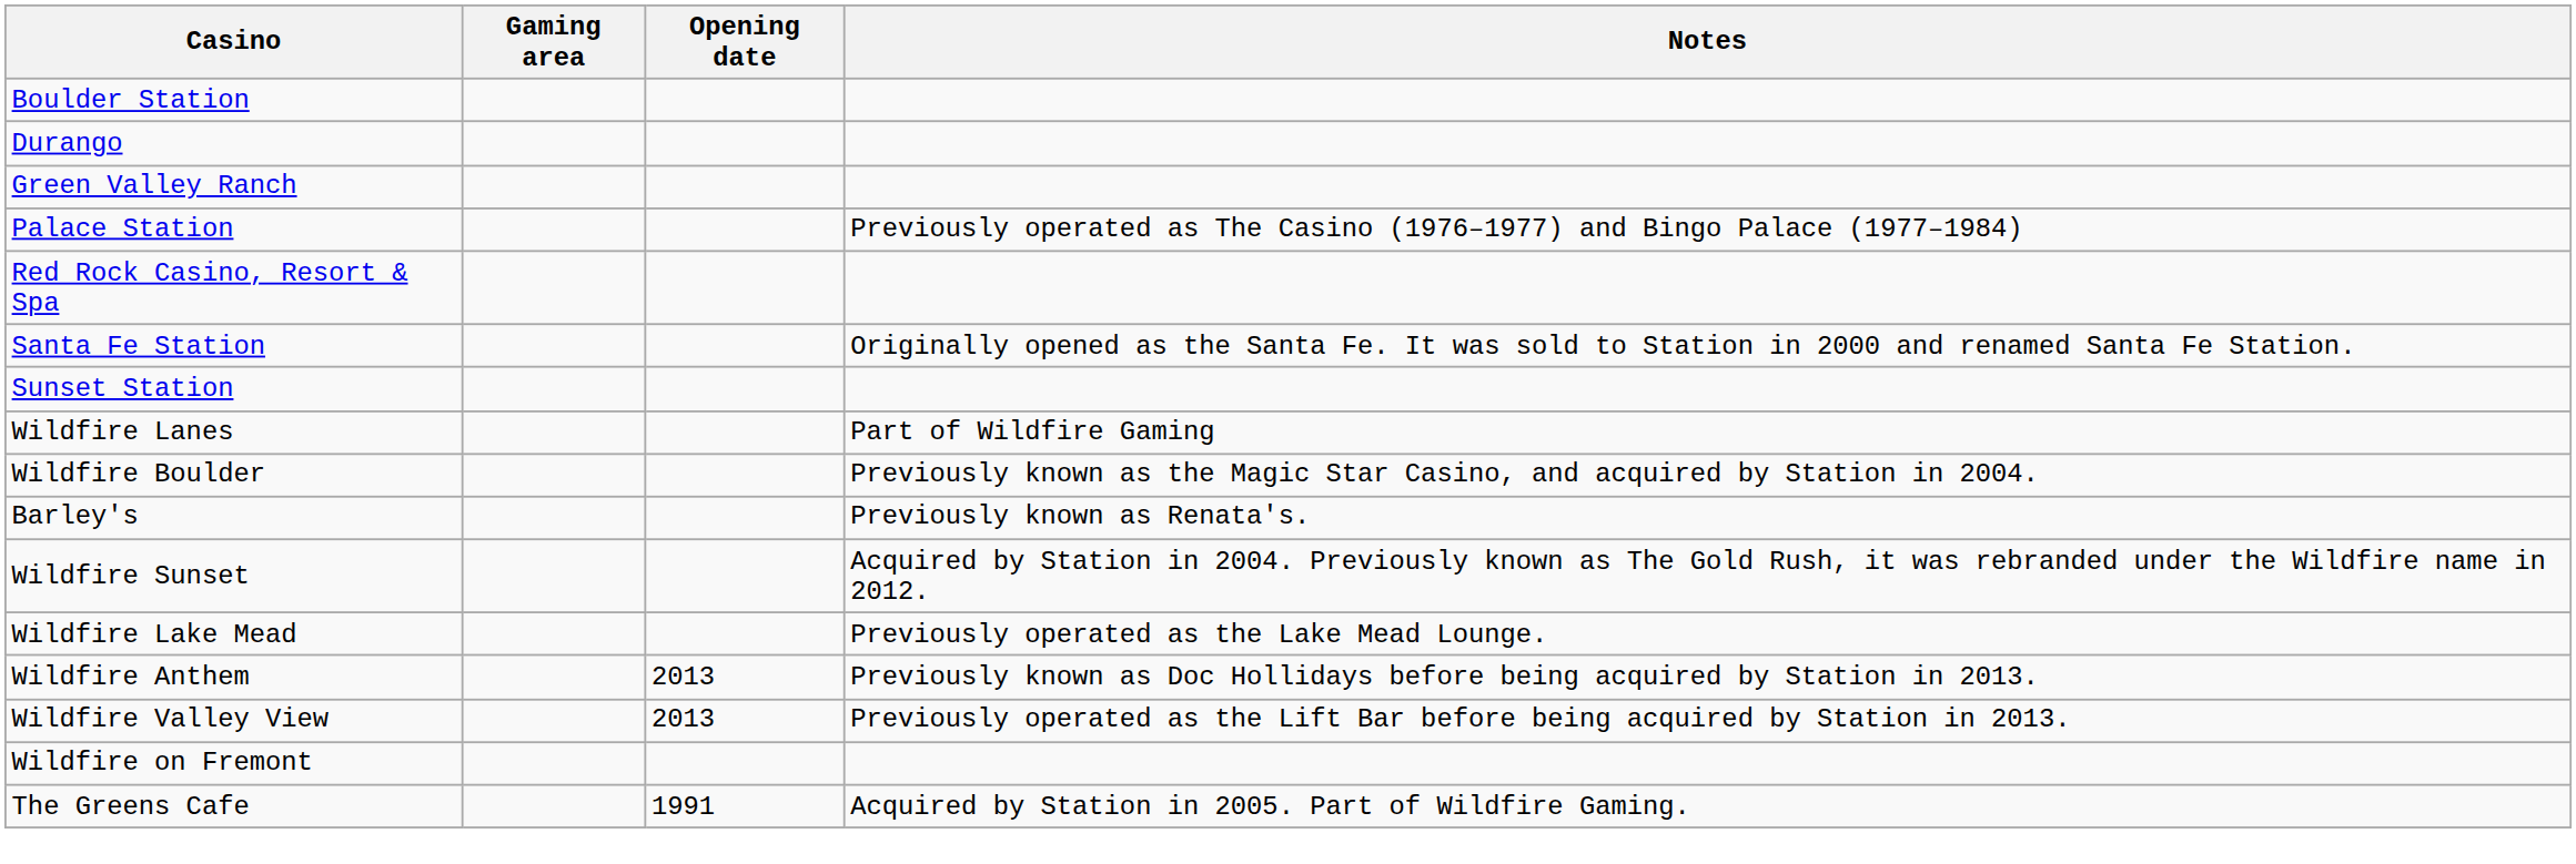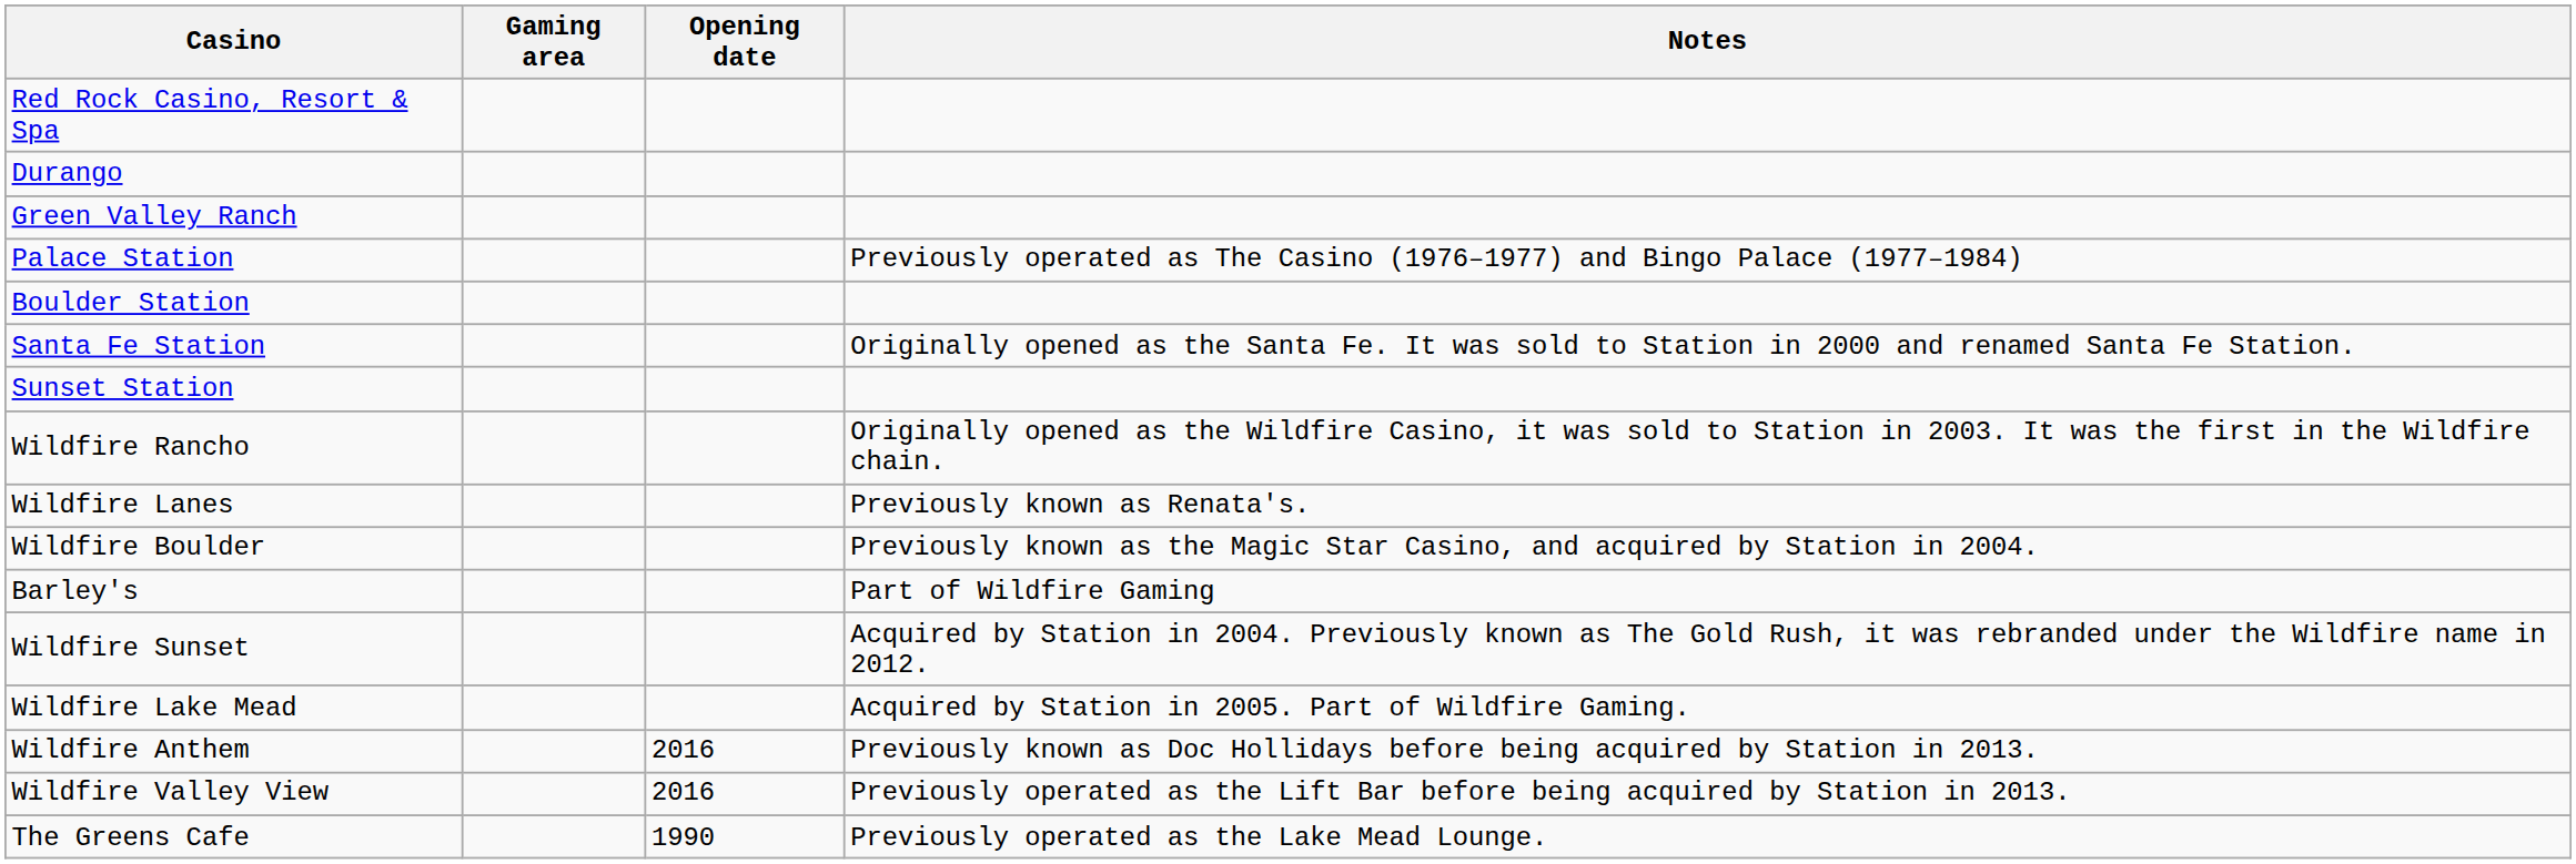rows swapped: Boulder Station <-> Red Rock Casino, Resort & Spa
+ row: Wildfire Rancho | Originally opened as the Wildfire Casino, it was sold to Station in 2003. It was the first in the Wildfire chain.
Wildfire Lanes | Notes: Part of Wildfire Gaming -> Previously known as Renata's.
Barley's | Notes: Previously known as Renata's. -> Part of Wildfire Gaming
Wildfire Lake Mead | Notes: Previously operated as the Lake Mead Lounge. -> Acquired by Station in 2005. Part of Wildfire Gaming.
Wildfire Anthem | Opening date: 2013 -> 2016
Wildfire Valley View | Opening date: 2013 -> 2016
- row: Wildfire on Fremont
The Greens Cafe | Opening date: 1991 -> 1990
The Greens Cafe | Notes: Acquired by Station in 2005. Part of Wildfire Gaming. -> Previously operated as the Lake Mead Lounge.
